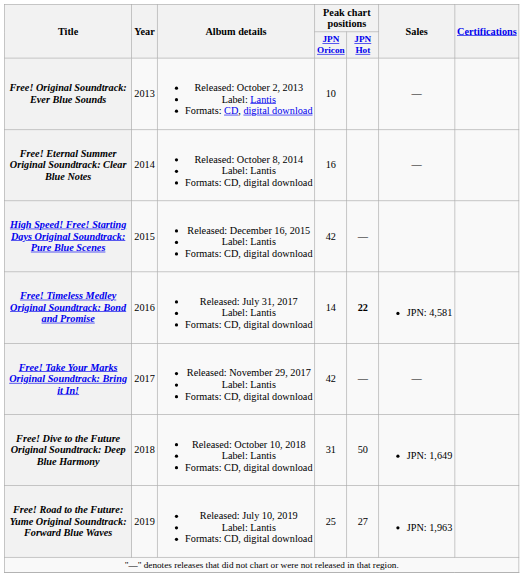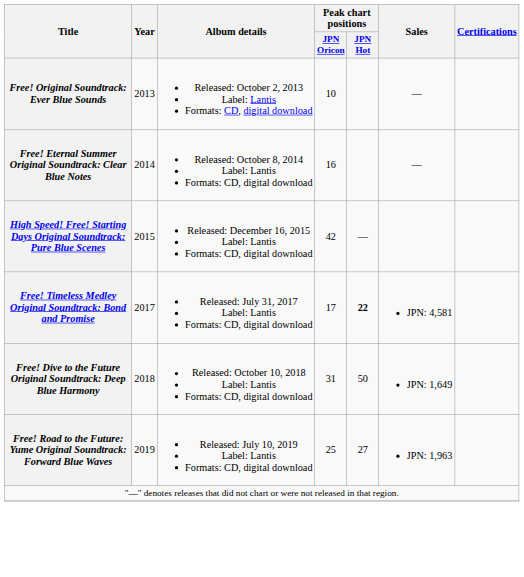Free! Timeless Medley Original Soundtrack: Bond and Promise | Year: 2016 -> 2017
Free! Timeless Medley Original Soundtrack: Bond and Promise | Peak chart positions / JPN Oricon: 14 -> 17
- row: Free! Take Your Marks Original Soundtrack: Bring it In! | 2017 | Released: November 29, 2017 Label: Lantis Formats: CD, digital download | 42 | — | —
